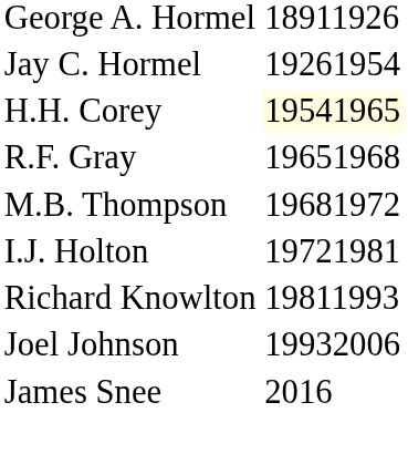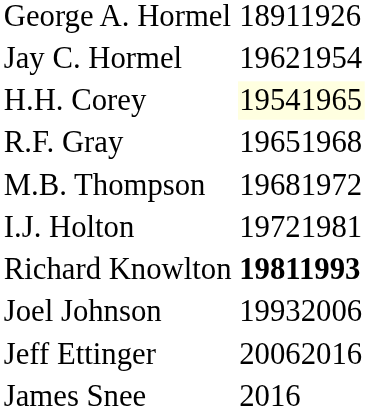Jay C. Hormel | column 2: 19261954 -> 19621954
Richard Knowlton | column 2: normal -> bold
+ row: Jeff Ettinger | 20062016
